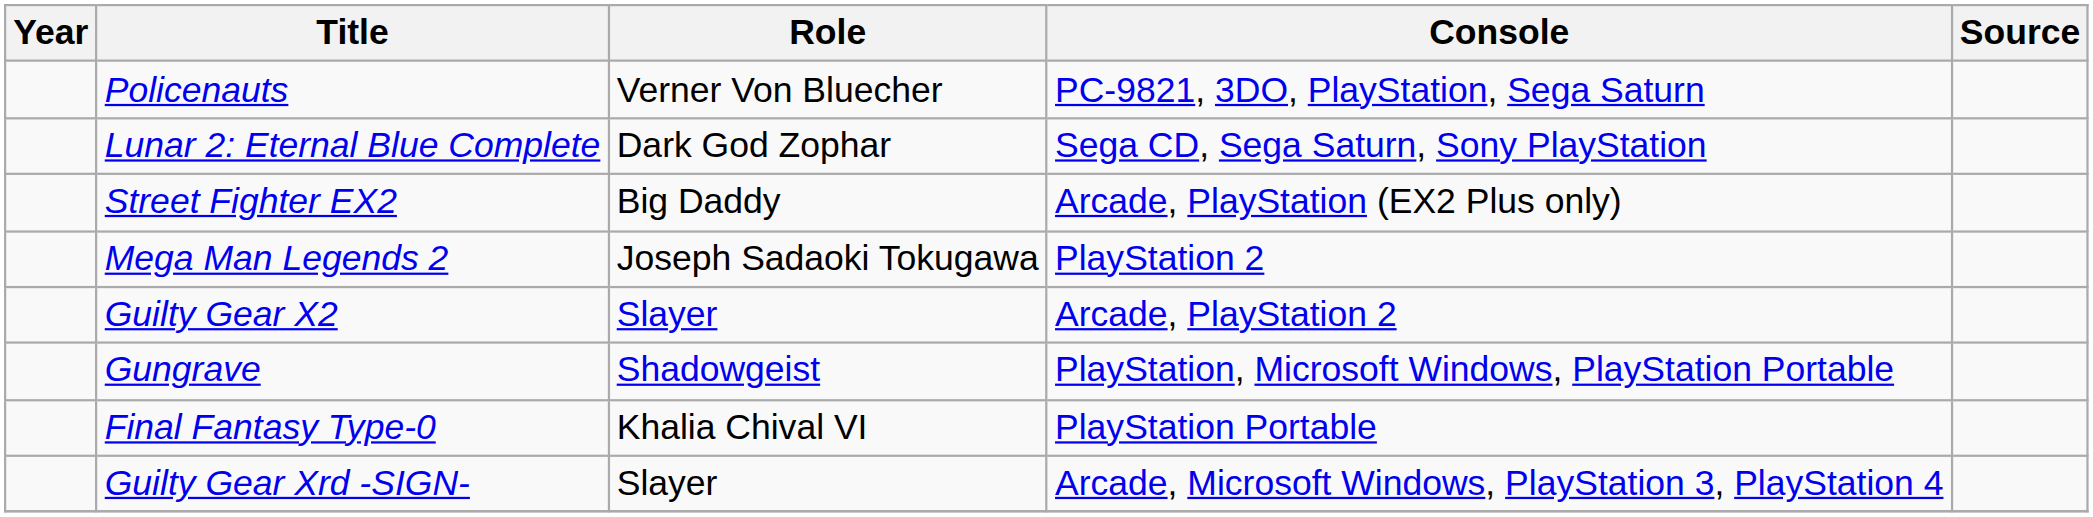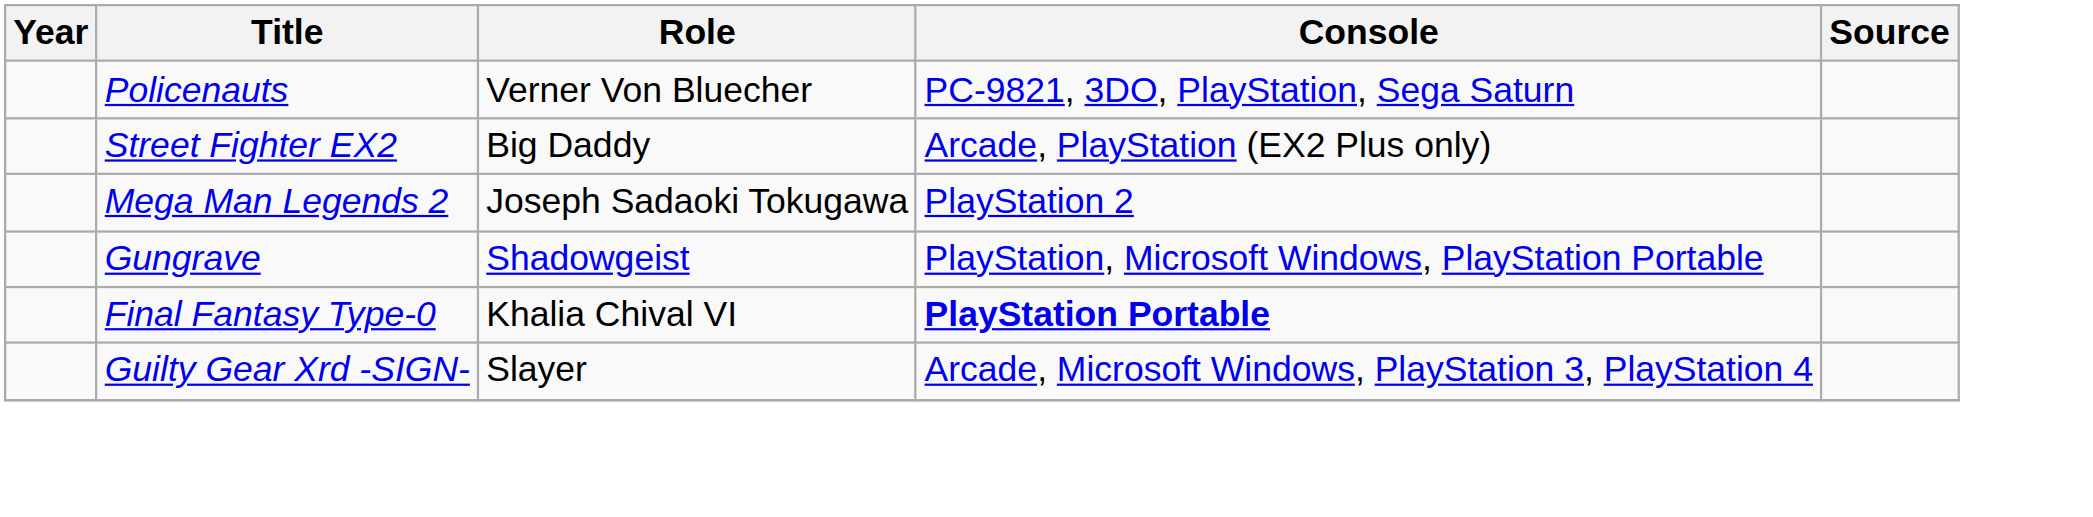- row: Lunar 2: Eternal Blue Complete | Dark God Zophar | Sega CD, Sega Saturn, Sony PlayStation
- row: Guilty Gear X2 | Slayer | Arcade, PlayStation 2
Final Fantasy Type-0 | Console: normal -> bold
